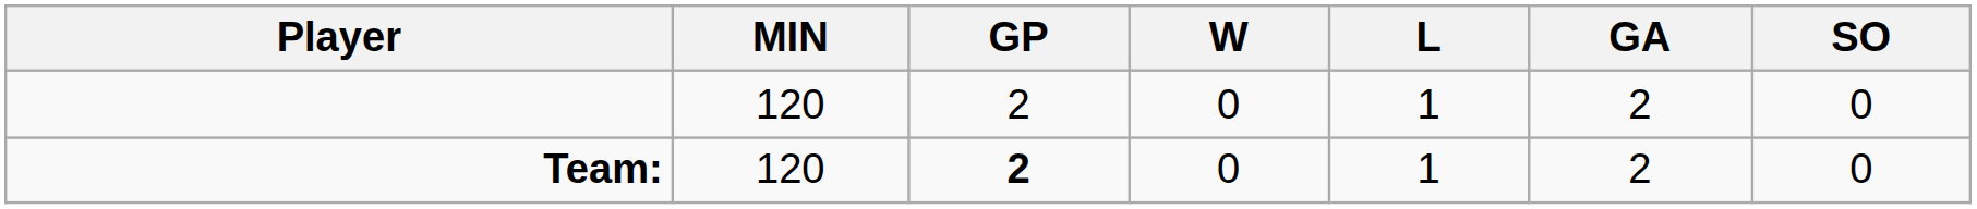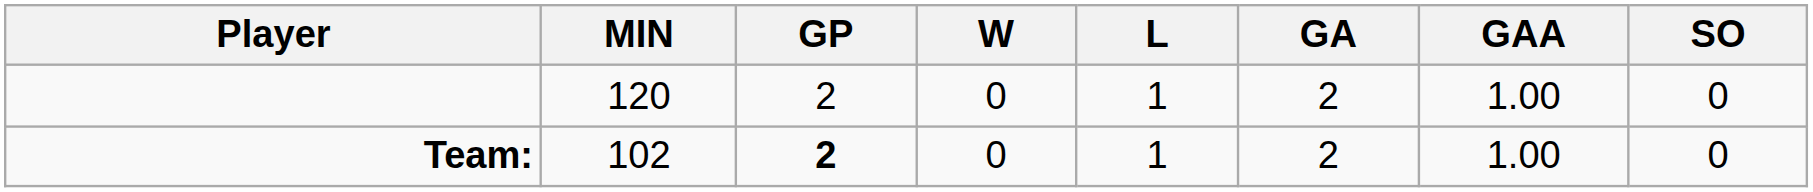+ column: GAA | 1.00 | 1.00
Team: | MIN: 120 -> 102
